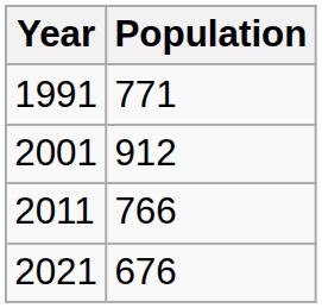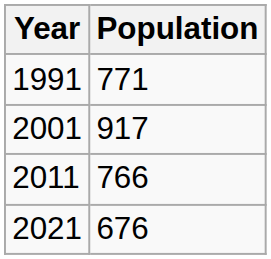2001 | Population: 912 -> 917
